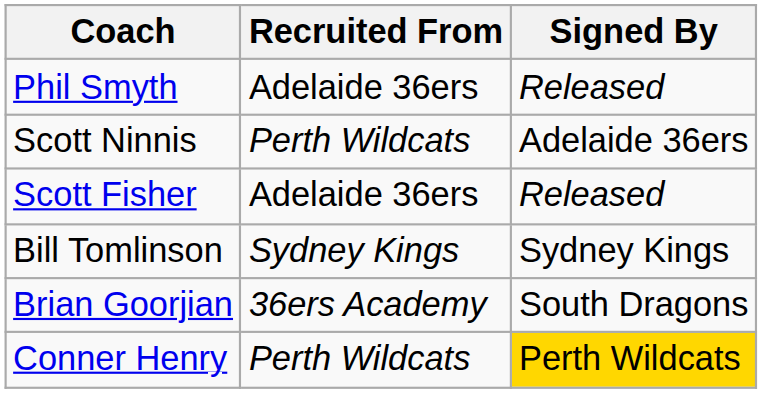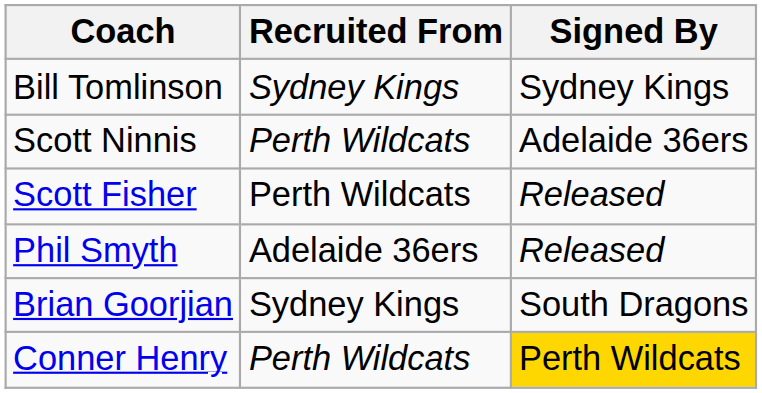rows swapped: Phil Smyth <-> Bill Tomlinson
Scott Fisher | Recruited From: Adelaide 36ers -> Perth Wildcats
Brian Goorjian | Recruited From: 36ers Academy -> Sydney Kings
